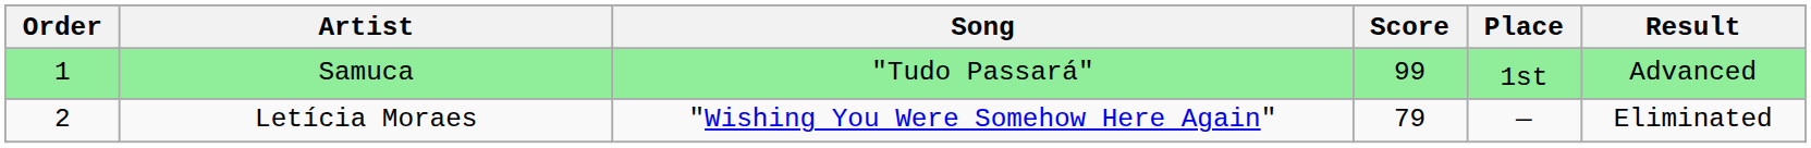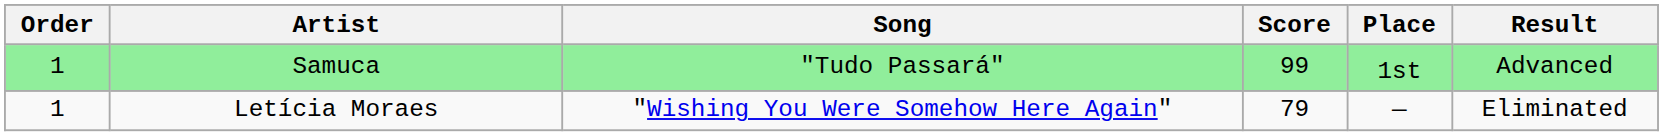Letícia Moraes | Order: 2 -> 1
